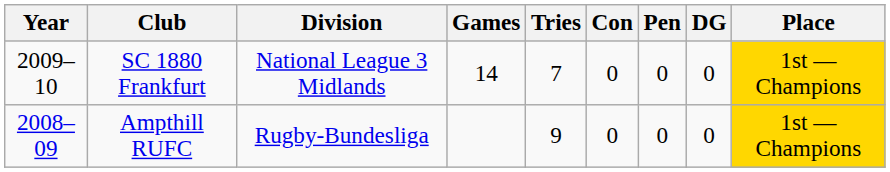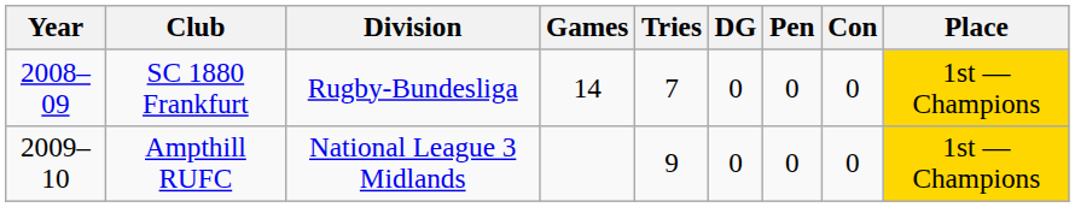columns swapped: Con <-> DG
SC 1880 Frankfurt | Year: 2009–10 -> 2008–09
SC 1880 Frankfurt | Division: National League 3 Midlands -> Rugby-Bundesliga
Ampthill RUFC | Year: 2008–09 -> 2009–10
Ampthill RUFC | Division: Rugby-Bundesliga -> National League 3 Midlands
